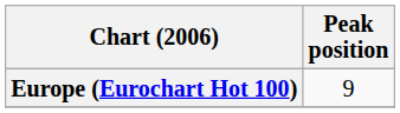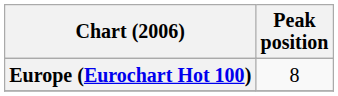Europe (Eurochart Hot 100) | Peak position: 9 -> 8
